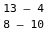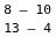rows swapped: 13 – 4 <-> 8 – 10
